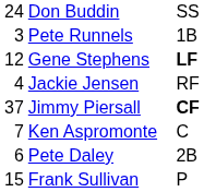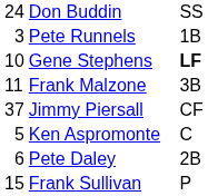Gene Stephens | column 1: 12 -> 10
- row: 4 | Jackie Jensen | RF
+ row: 11 | Frank Malzone | 3B
Jimmy Piersall | column 3: bold -> normal
Ken Aspromonte | column 1: 7 -> 5
